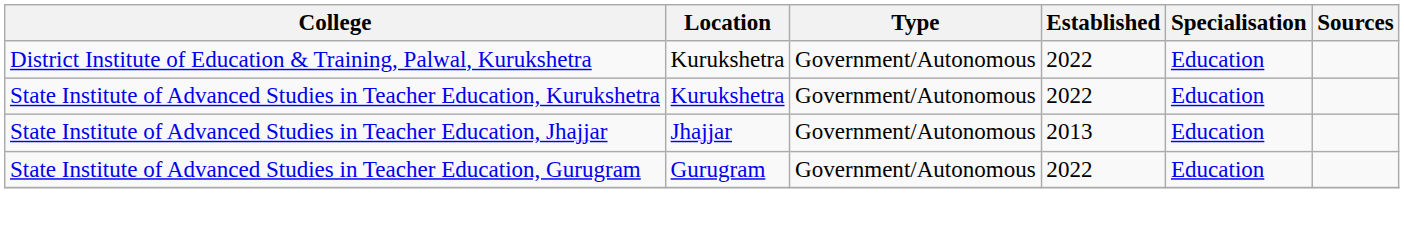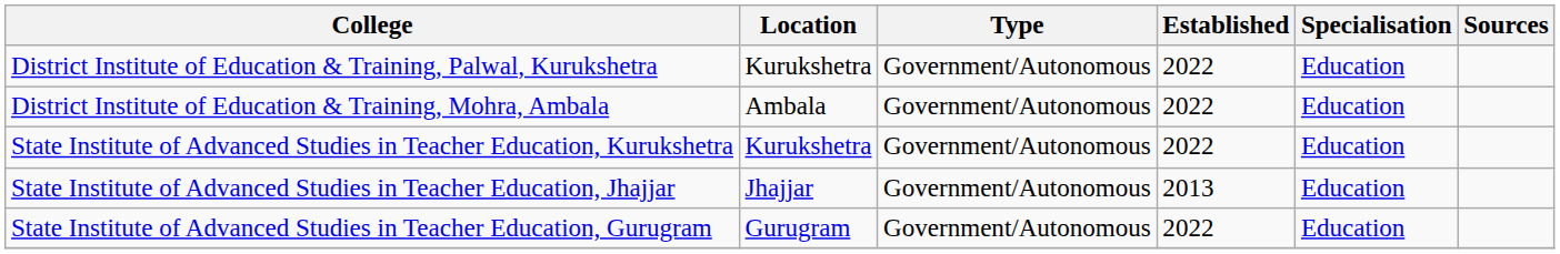+ row: District Institute of Education & Training, Mohra, Ambala | Ambala | Government/Autonomous | 2022 | Education
